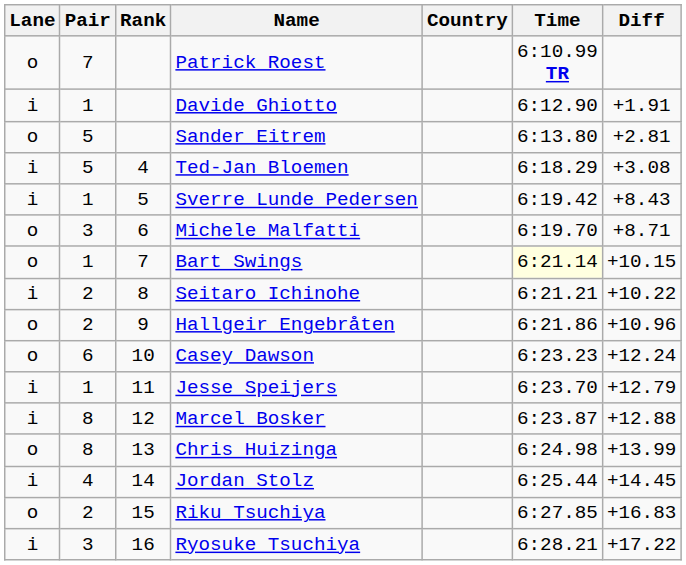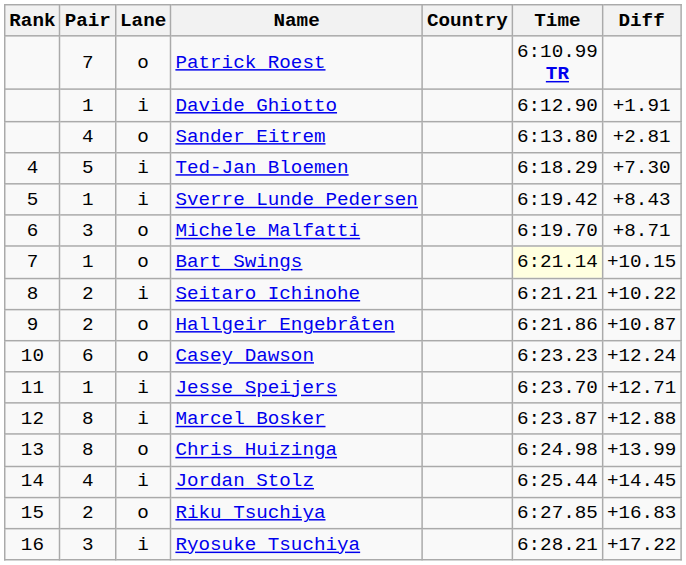columns swapped: Rank <-> Lane
Sander Eitrem | Pair: 5 -> 4
Ted-Jan Bloemen | Diff: +3.08 -> +7.30
Hallgeir Engebråten | Diff: +10.96 -> +10.87
Jesse Speijers | Diff: +12.79 -> +12.71
